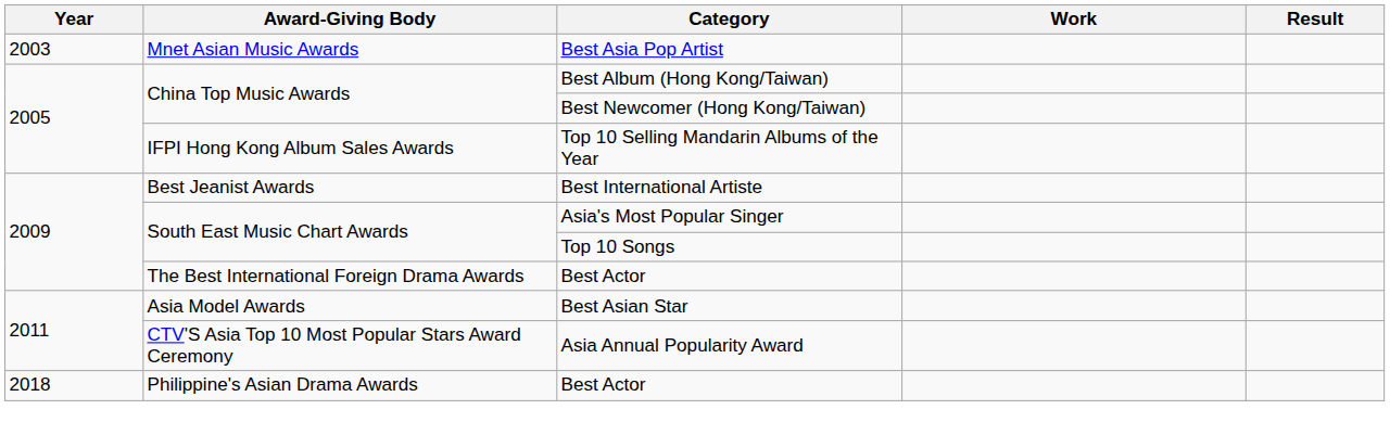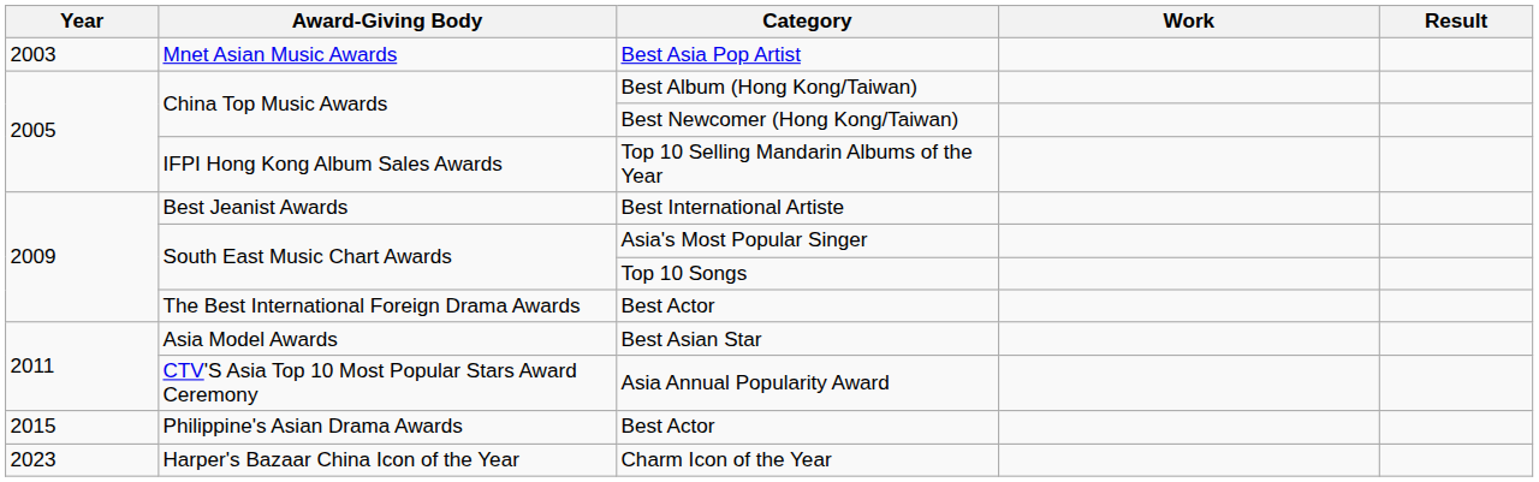Philippine's Asian Drama Awards / Best Actor | Year: 2018 -> 2015
+ row: 2023 | Harper's Bazaar China Icon of the Year | Charm Icon of the Year
